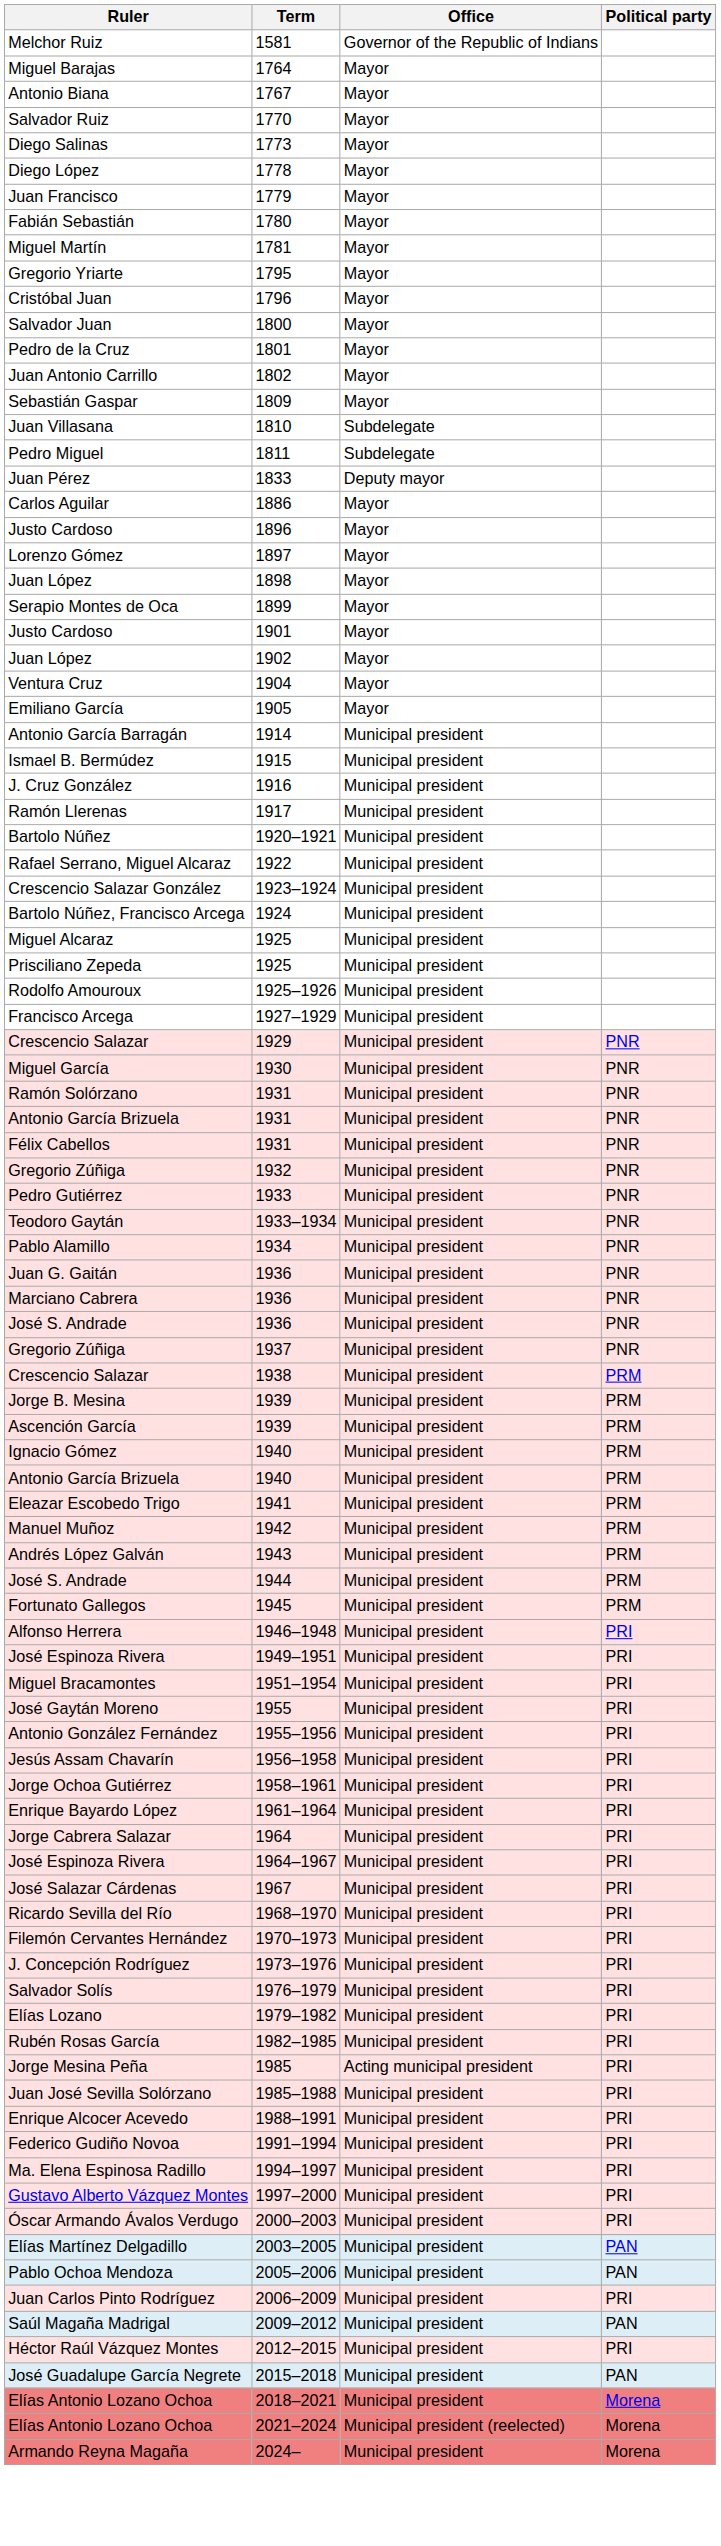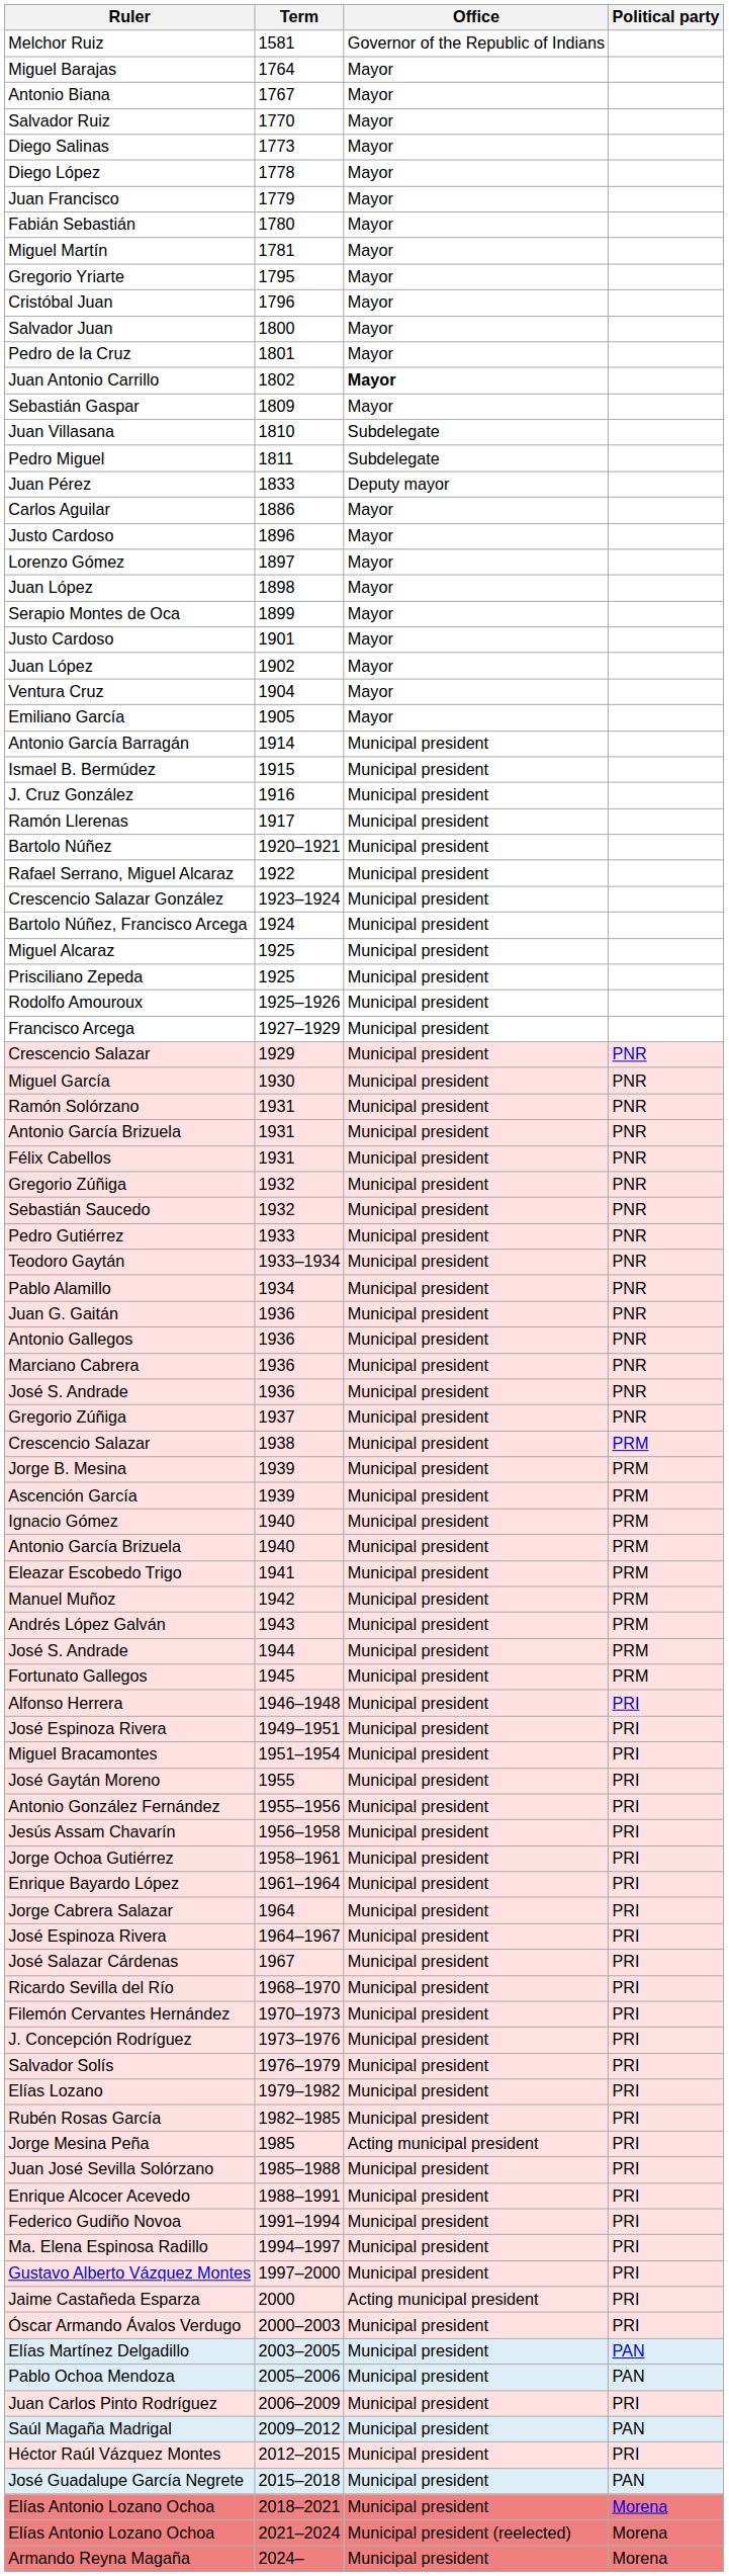Juan Antonio Carrillo | Office: normal -> bold
+ row: Sebastián Saucedo | 1932 | Municipal president | PNR
+ row: Antonio Gallegos | 1936 | Municipal president | PNR
+ row: Jaime Castañeda Esparza | 2000 | Acting municipal president | PRI
